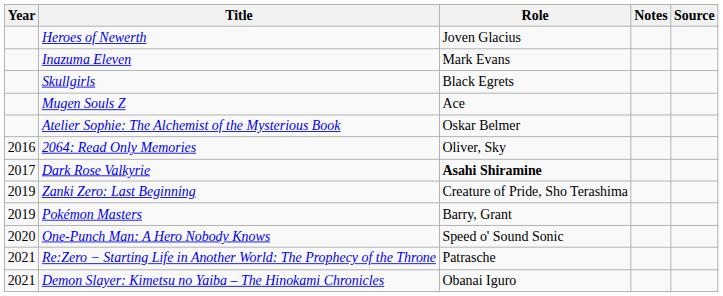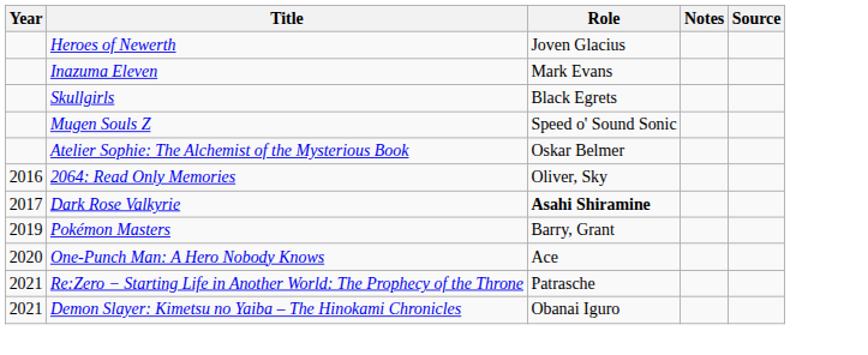Mugen Souls Z | Role: Ace -> Speed o' Sound Sonic
- row: 2019 | Zanki Zero: Last Beginning | Creature of Pride, Sho Terashima
One-Punch Man: A Hero Nobody Knows | Role: Speed o' Sound Sonic -> Ace
